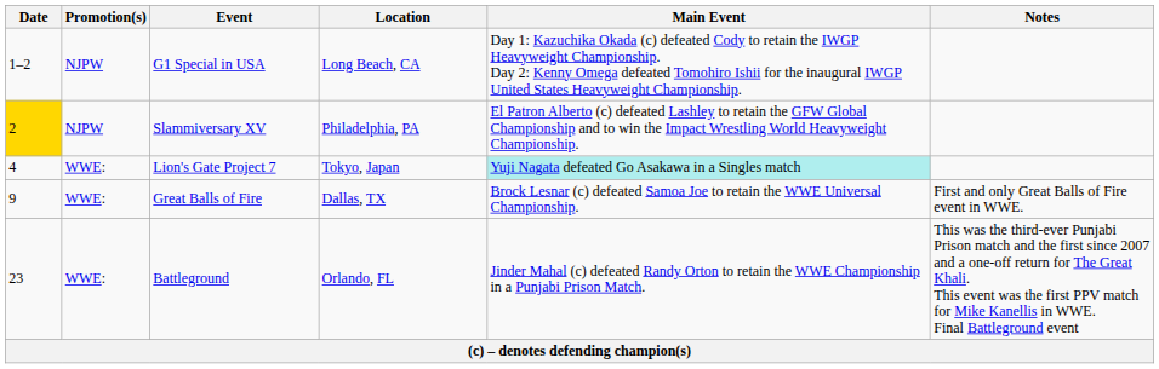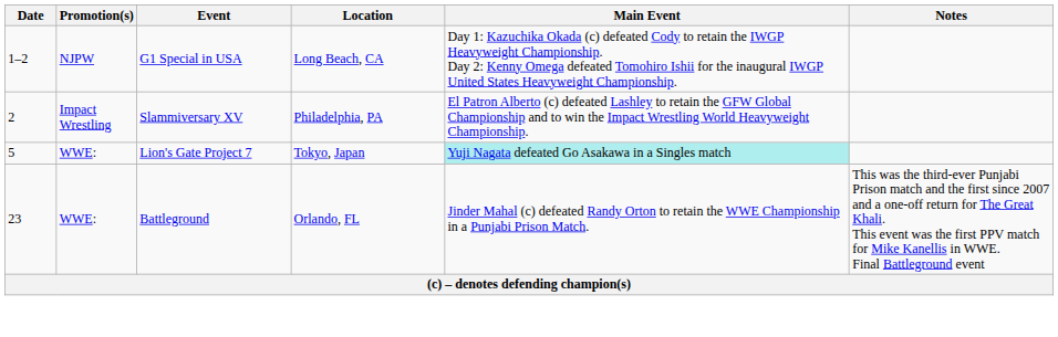Slammiversary XV | Date: gold background -> no background
Slammiversary XV | Promotion(s): NJPW -> Impact Wrestling
Lion's Gate Project 7 | Date: 4 -> 5
- row: 9 | WWE: | Great Balls of Fire | Dallas, TX | Brock Lesnar (c) defeated Samoa Joe to retain the WWE Universal Championship. | First and only Great Balls of Fire event in WWE.
